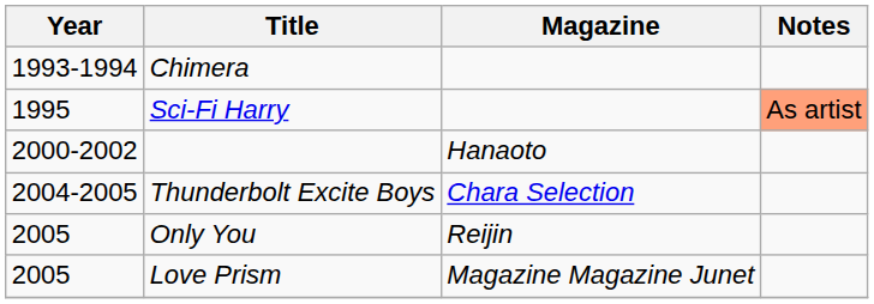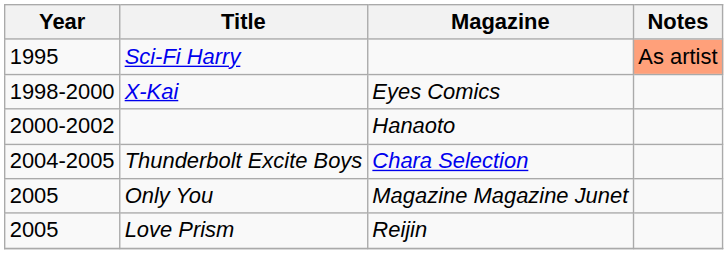- row: 1993-1994 | Chimera
+ row: 1998-2000 | X-Kai | Eyes Comics
Only You | Magazine: Reijin -> Magazine Magazine Junet
Love Prism | Magazine: Magazine Magazine Junet -> Reijin
